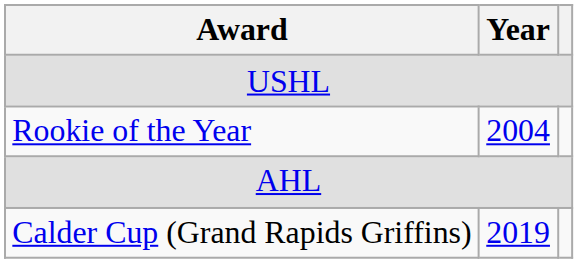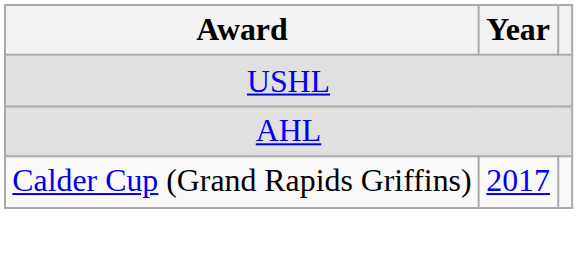- row: Rookie of the Year | 2004
Calder Cup (Grand Rapids Griffins) | Year: 2019 -> 2017
